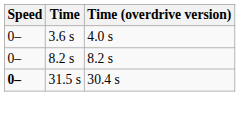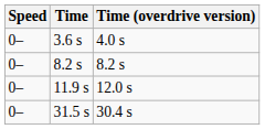+ row: 0– | 11.9 s | 12.0 s
31.5 s | Speed: bold -> normal
